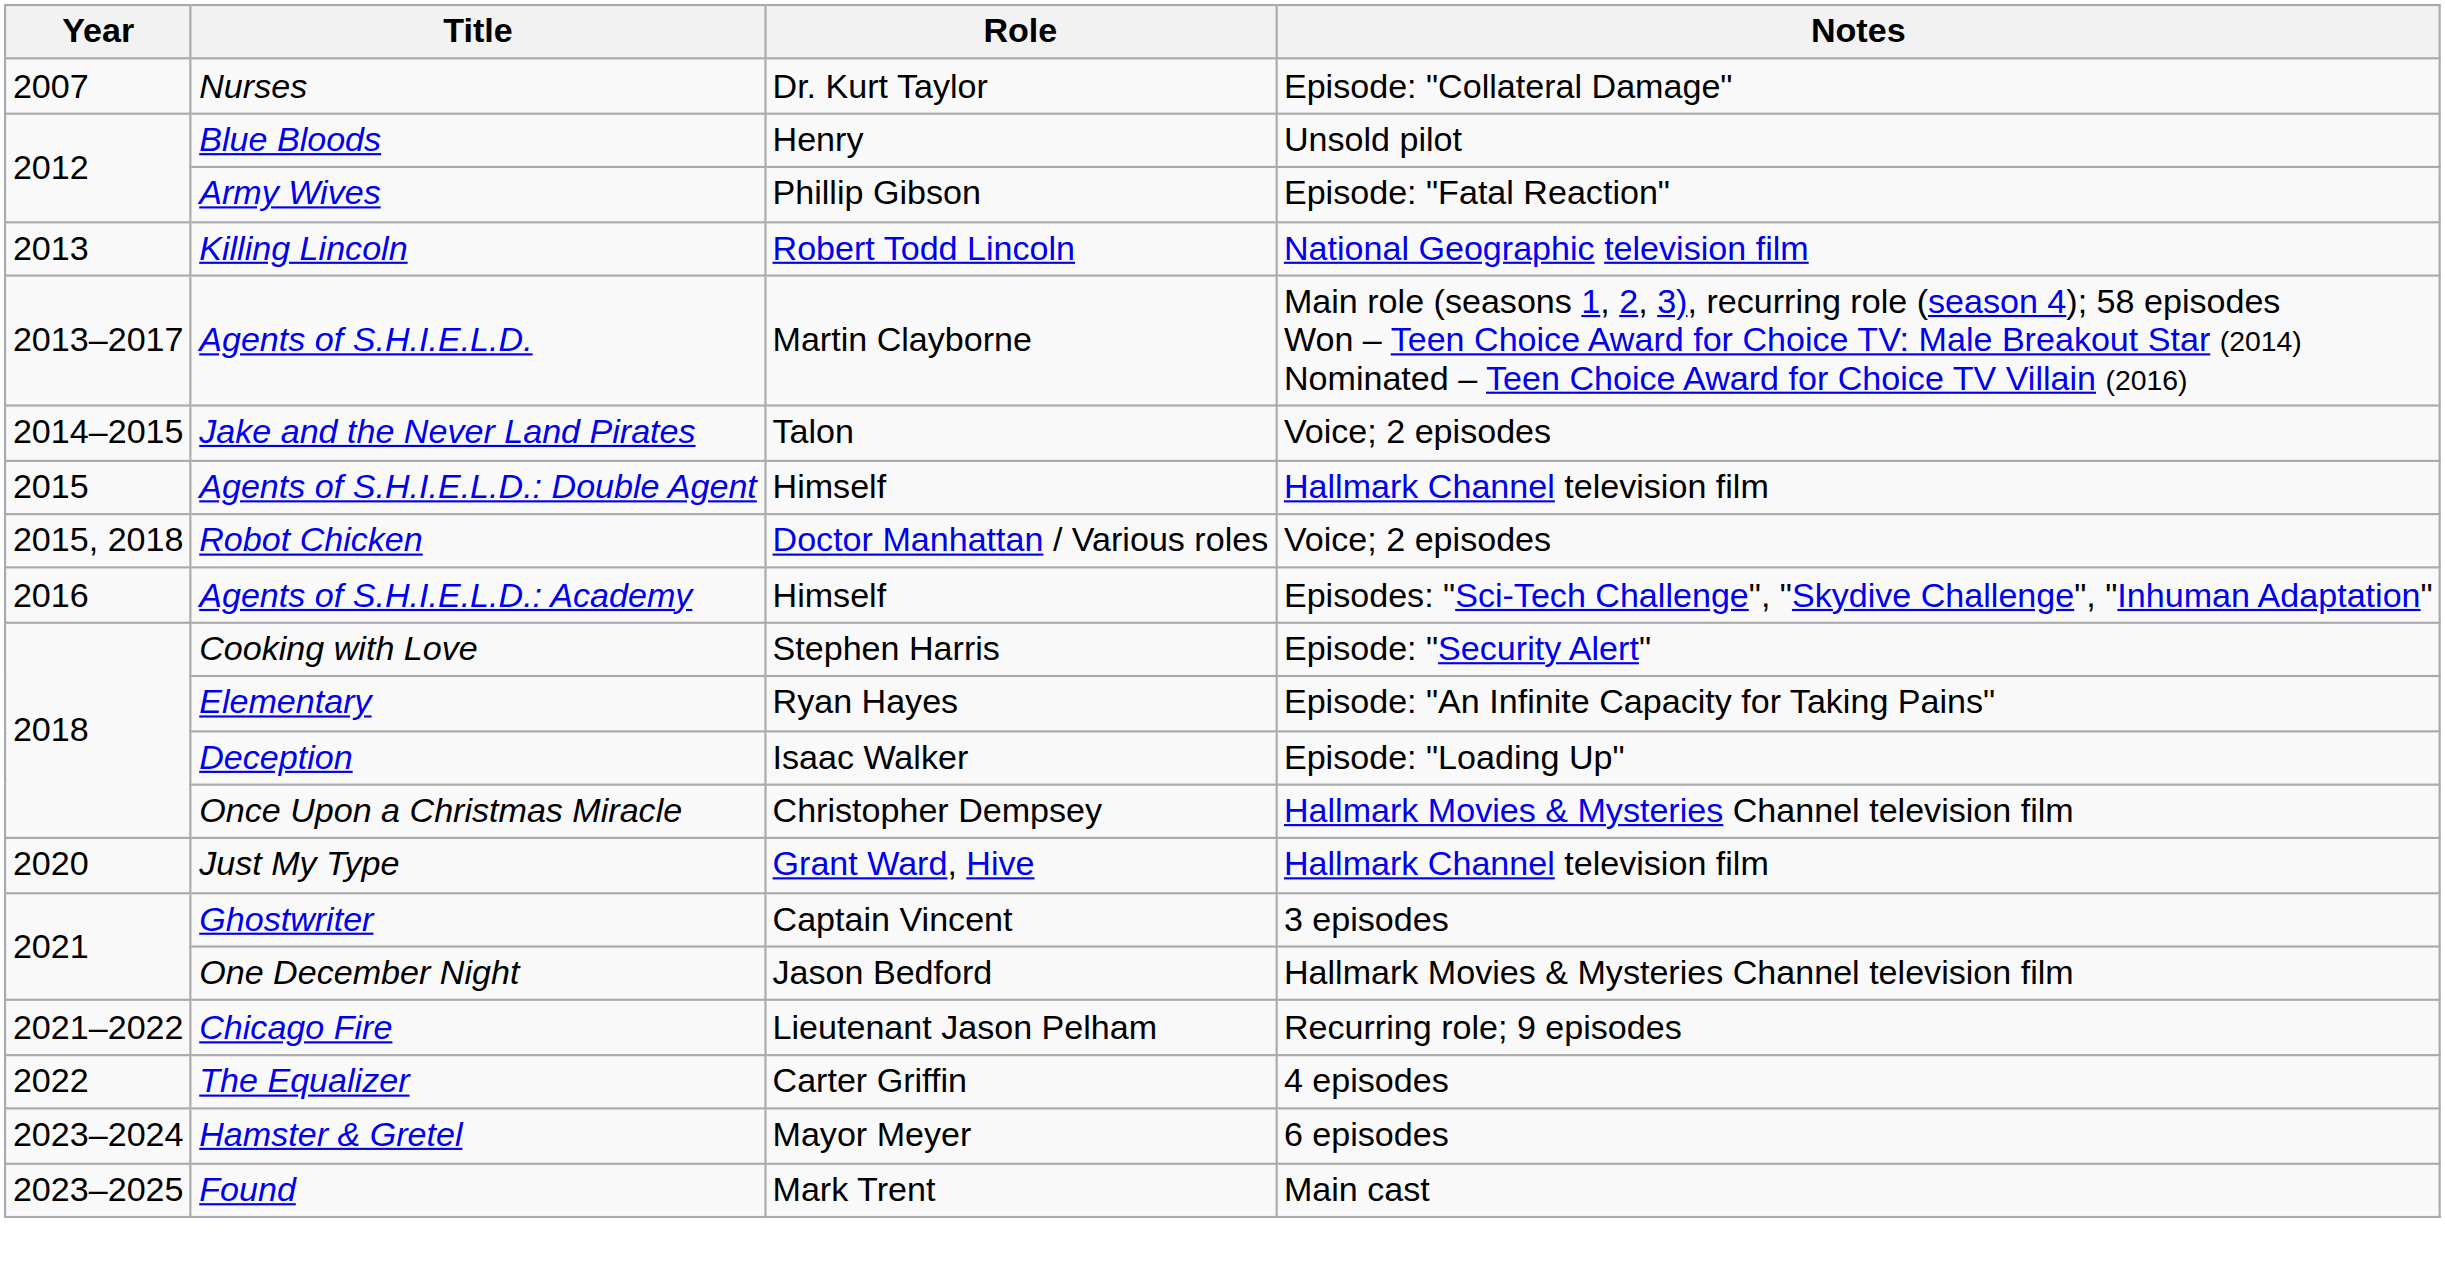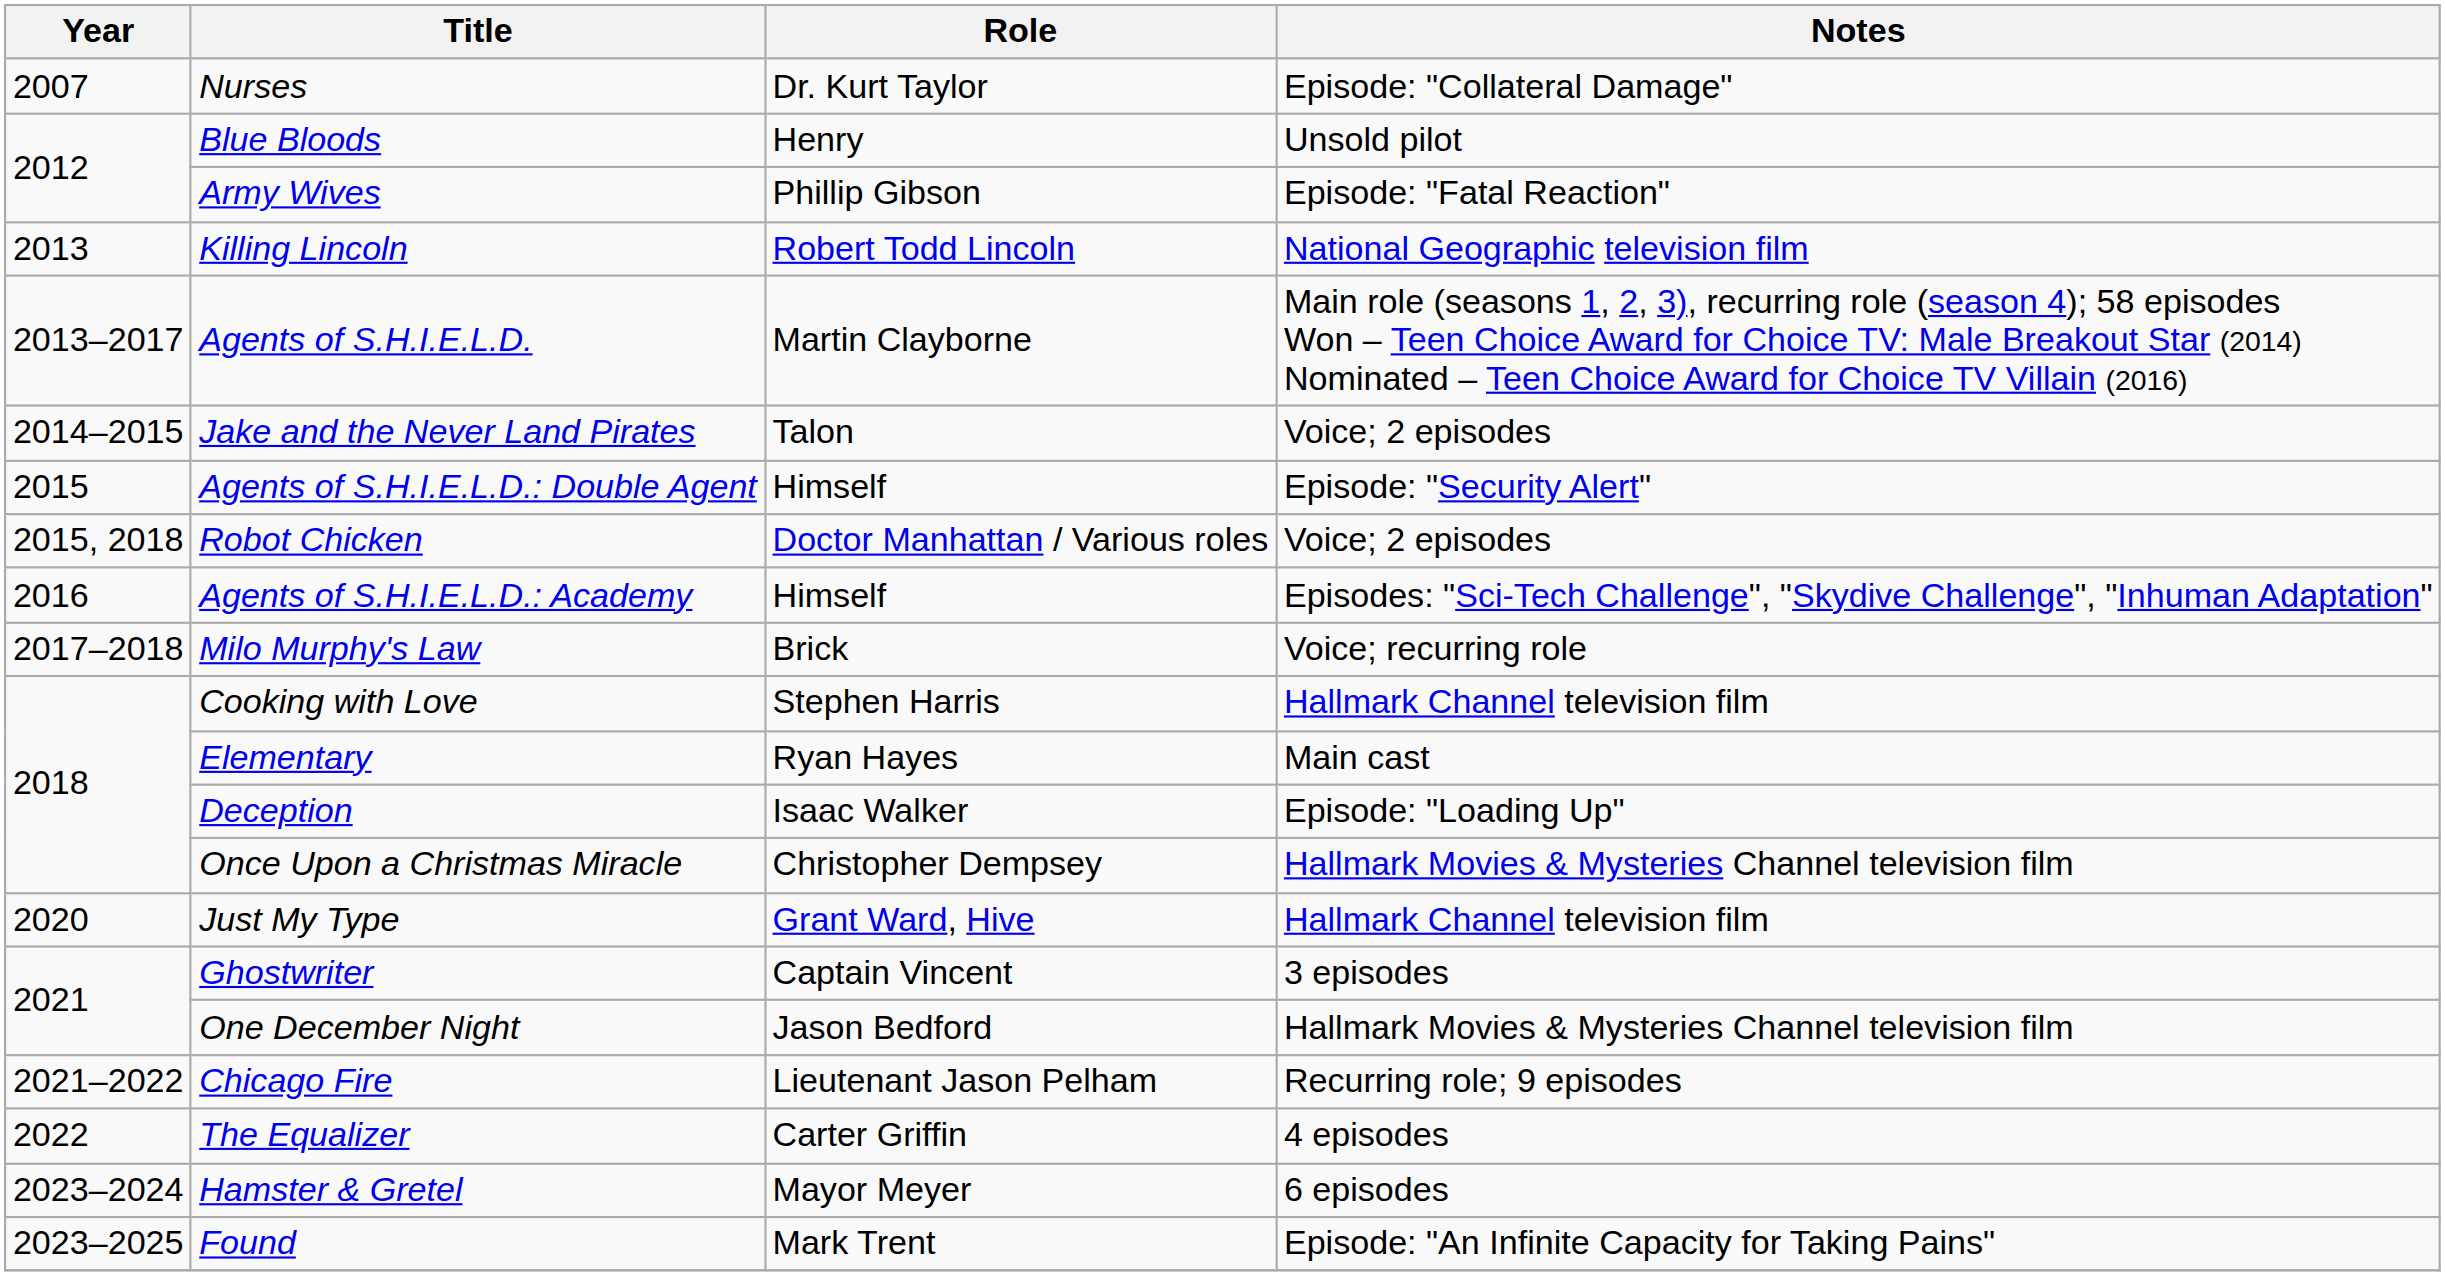Agents of S.H.I.E.L.D.: Double Agent | Notes: Hallmark Channel television film -> Episode: "Security Alert"
+ row: 2017–2018 | Milo Murphy's Law | Brick | Voice; recurring role
Cooking with Love | Notes: Episode: "Security Alert" -> Hallmark Channel television film
Elementary | Notes: Episode: "An Infinite Capacity for Taking Pains" -> Main cast
Found | Notes: Main cast -> Episode: "An Infinite Capacity for Taking Pains"
